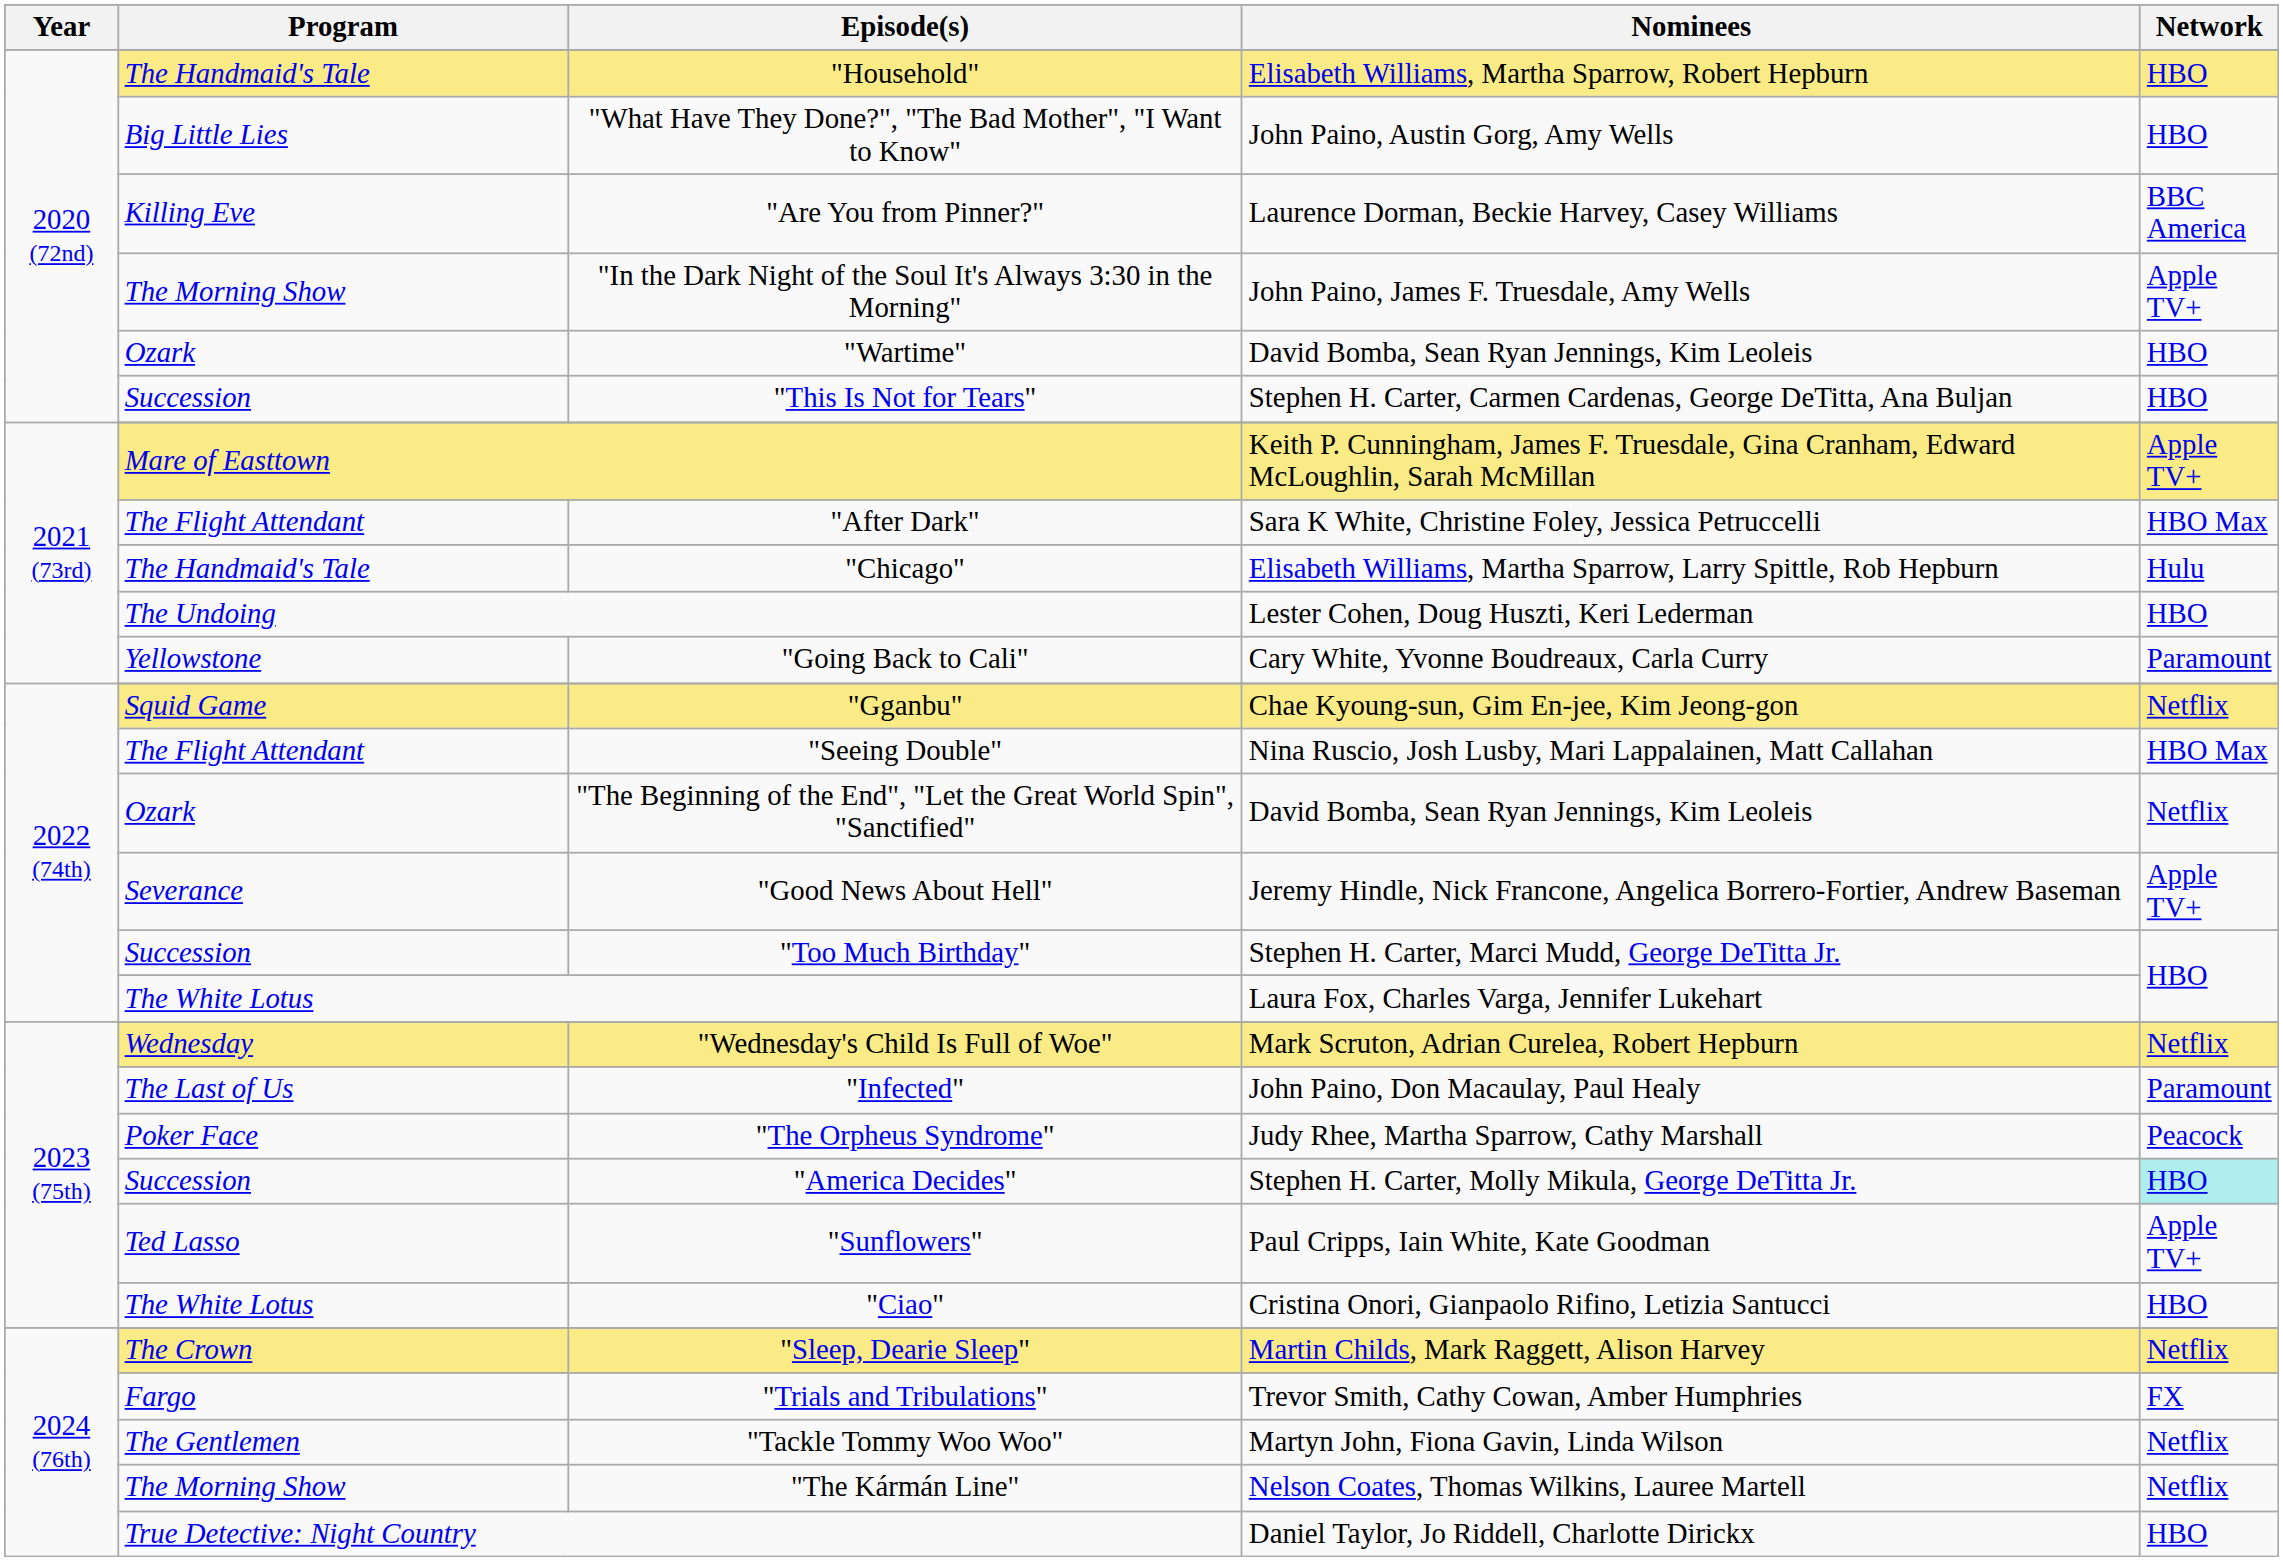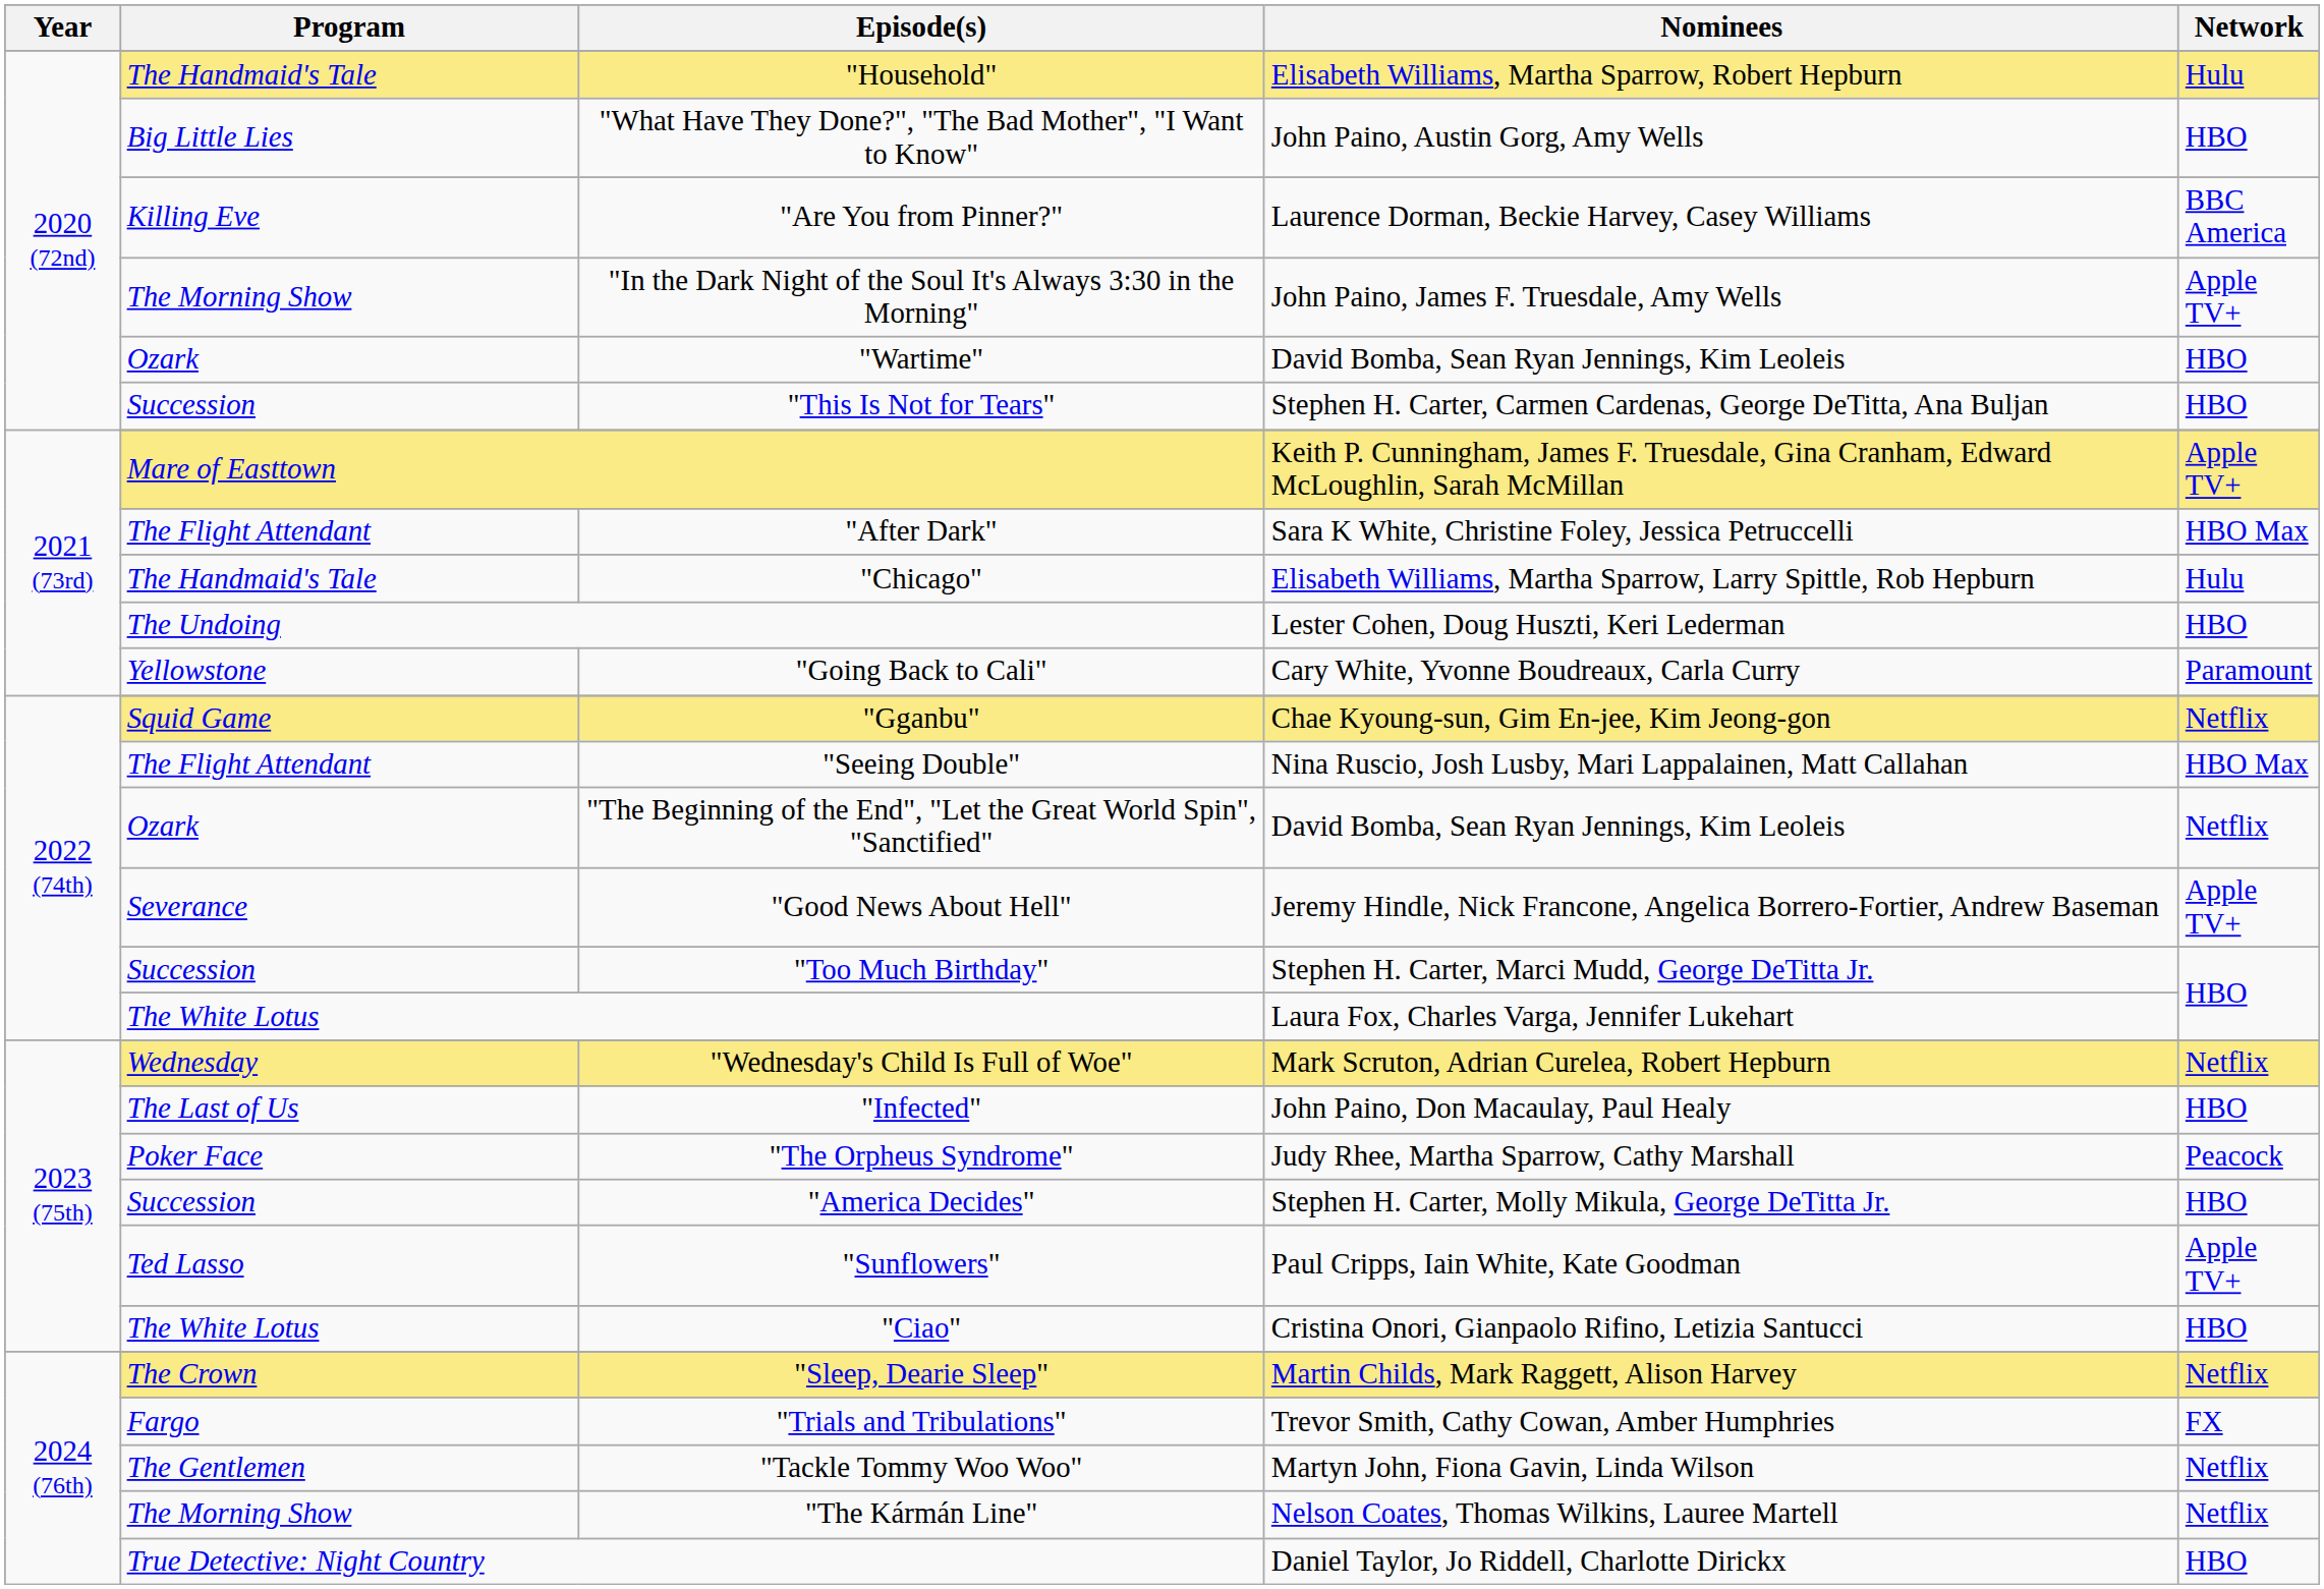"Household" | Network: HBO -> Hulu
"Infected" | Network: Paramount -> HBO
"America Decides" | Network: paleturquoise background -> no background
